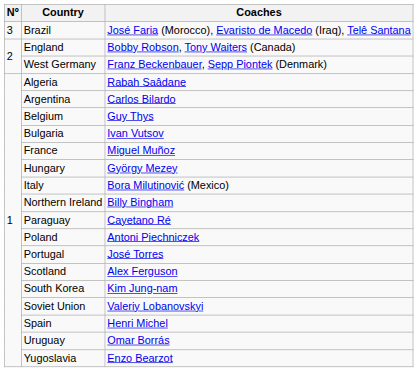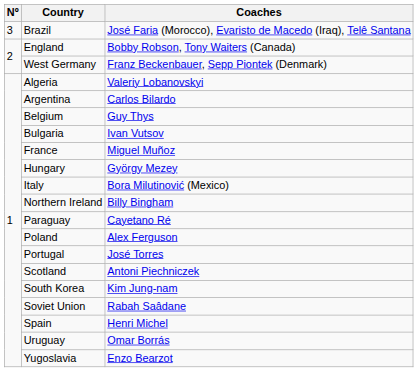Algeria | Coaches: Rabah Saâdane -> Valeriy Lobanovskyi
Poland | Coaches: Antoni Piechniczek -> Alex Ferguson
Scotland | Coaches: Alex Ferguson -> Antoni Piechniczek
Soviet Union | Coaches: Valeriy Lobanovskyi -> Rabah Saâdane
